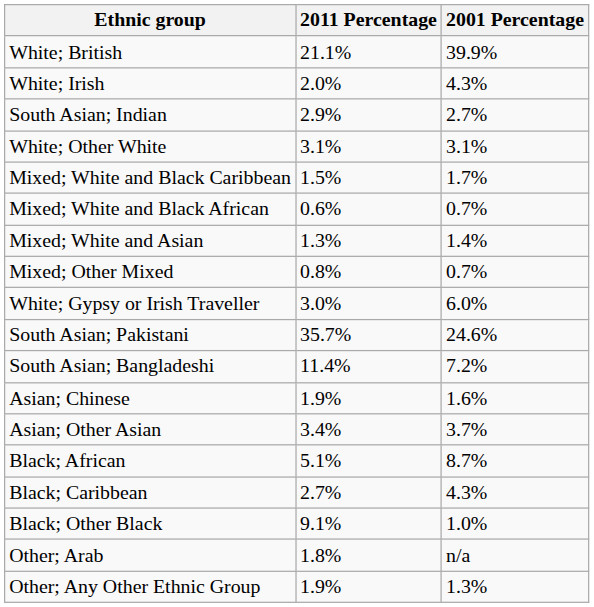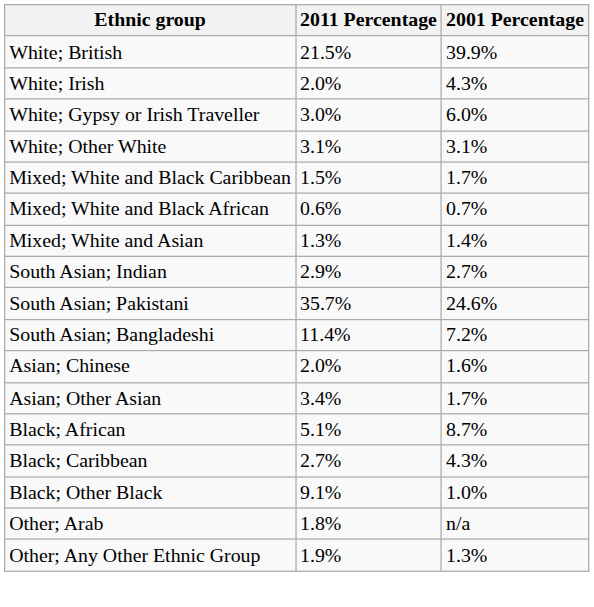White; British | 2011 Percentage: 21.1% -> 21.5%
rows swapped: White; Gypsy or Irish Traveller <-> South Asian; Indian
- row: Mixed; Other Mixed | 0.8% | 0.7%
Asian; Chinese | 2011 Percentage: 1.9% -> 2.0%
Asian; Other Asian | 2001 Percentage: 3.7% -> 1.7%
